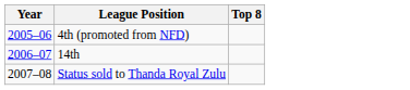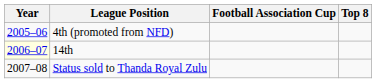+ column: Football Association Cup
14th | Year: no background -> lightyellow background
